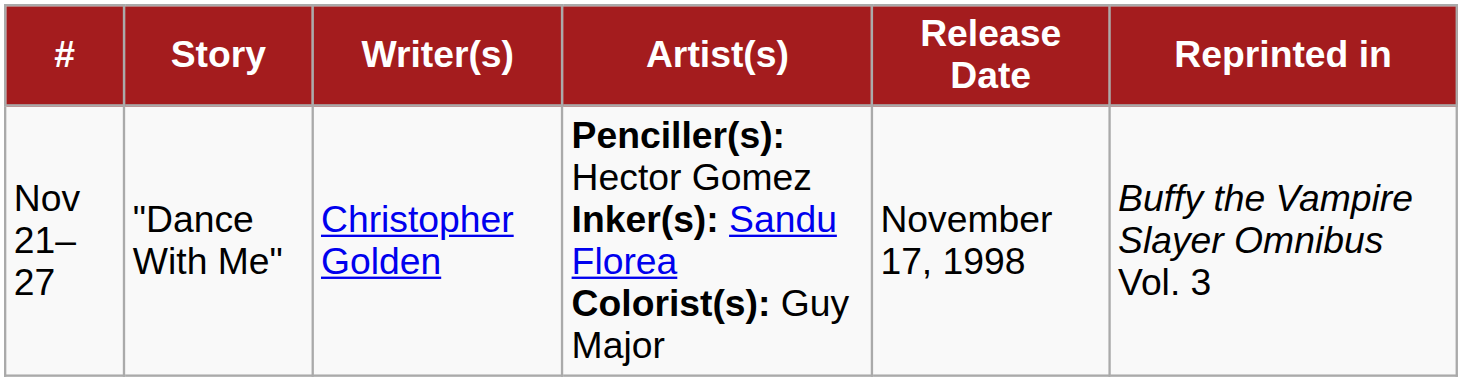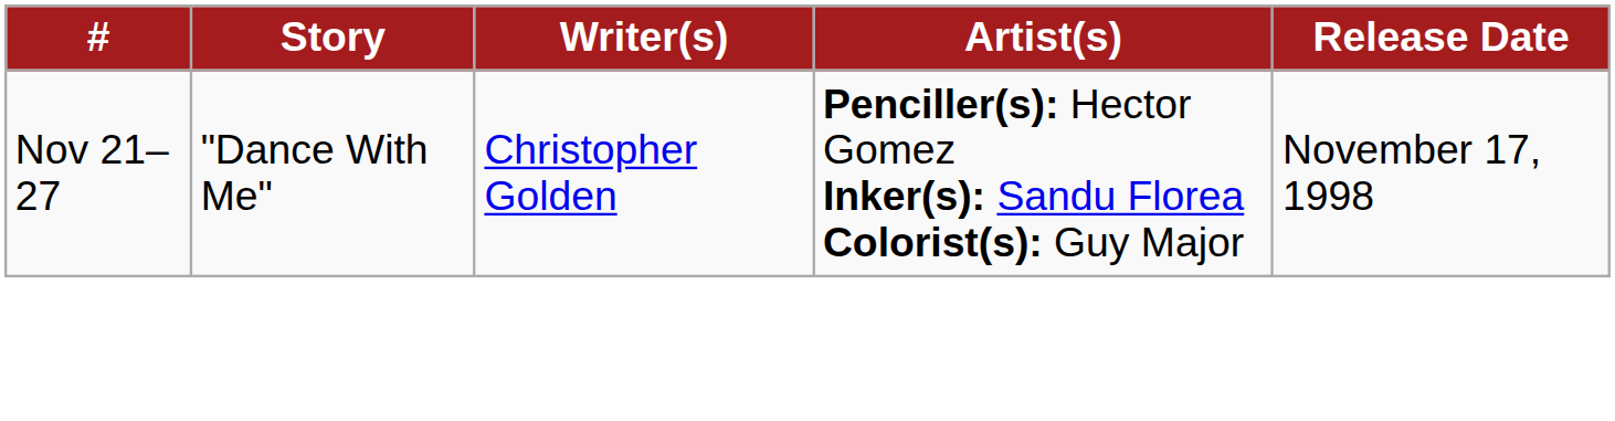- column: Reprinted in | Buffy the Vampire Slayer Omnibus Vol. 3
